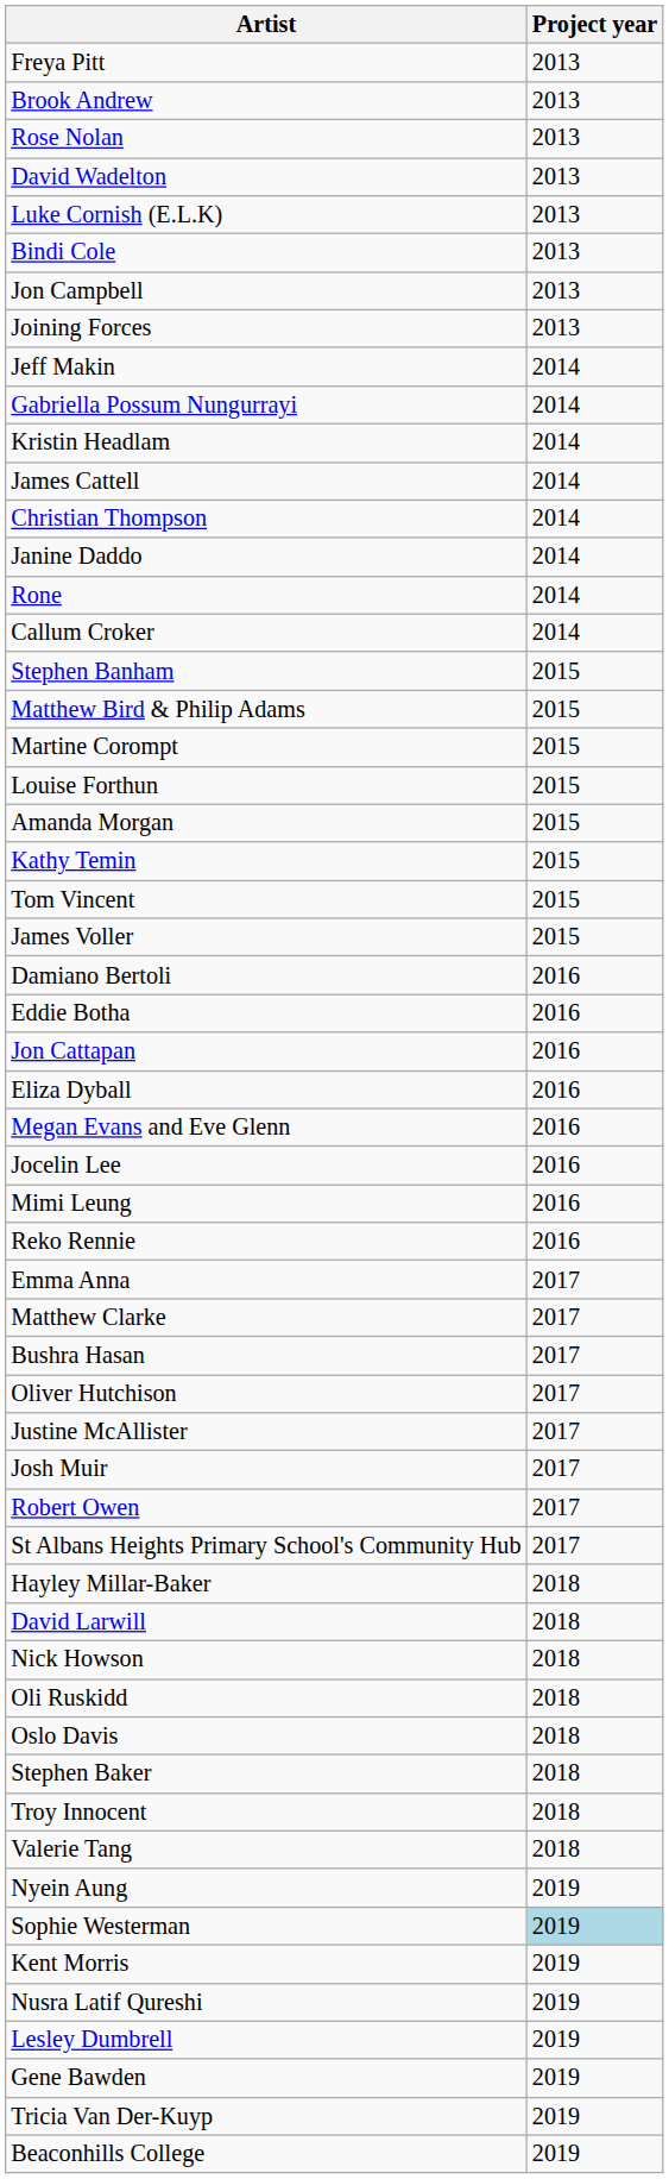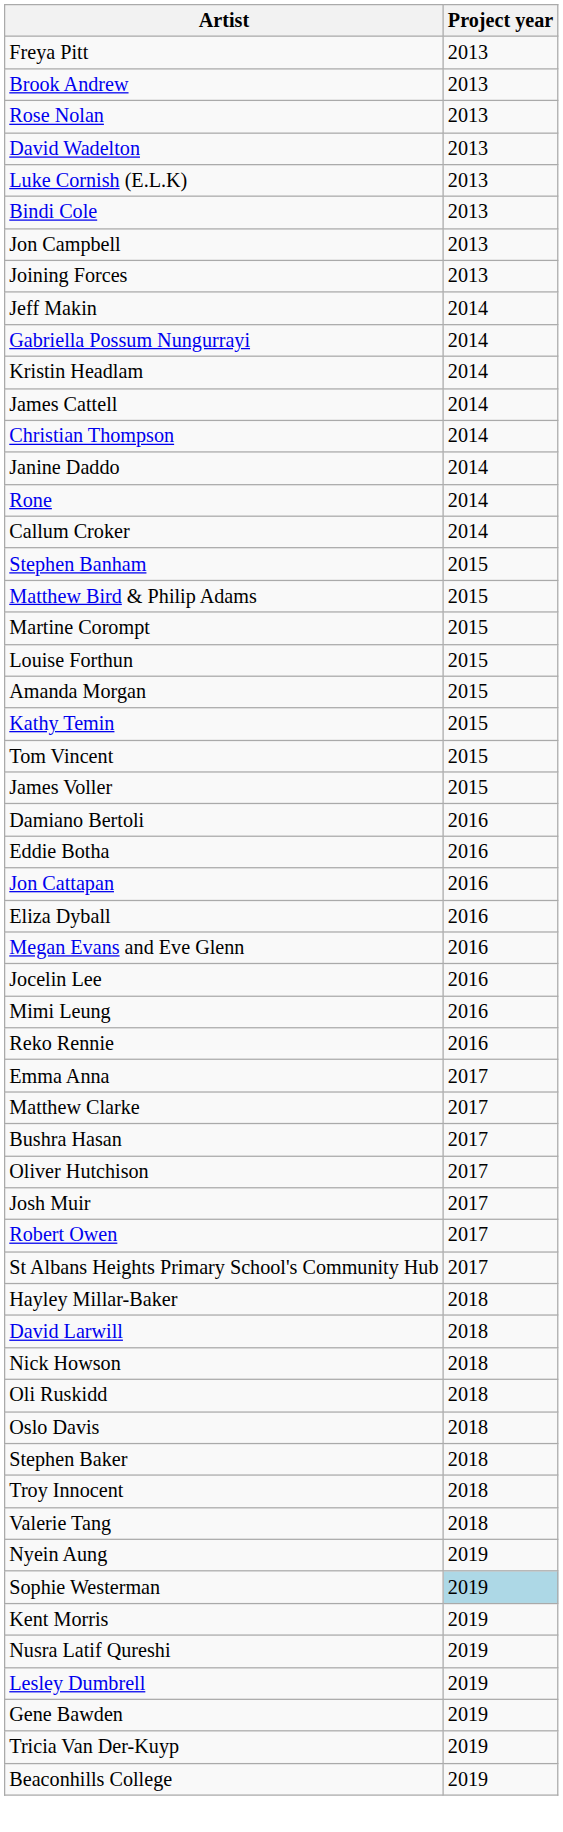- row: Justine McAllister | 2017
